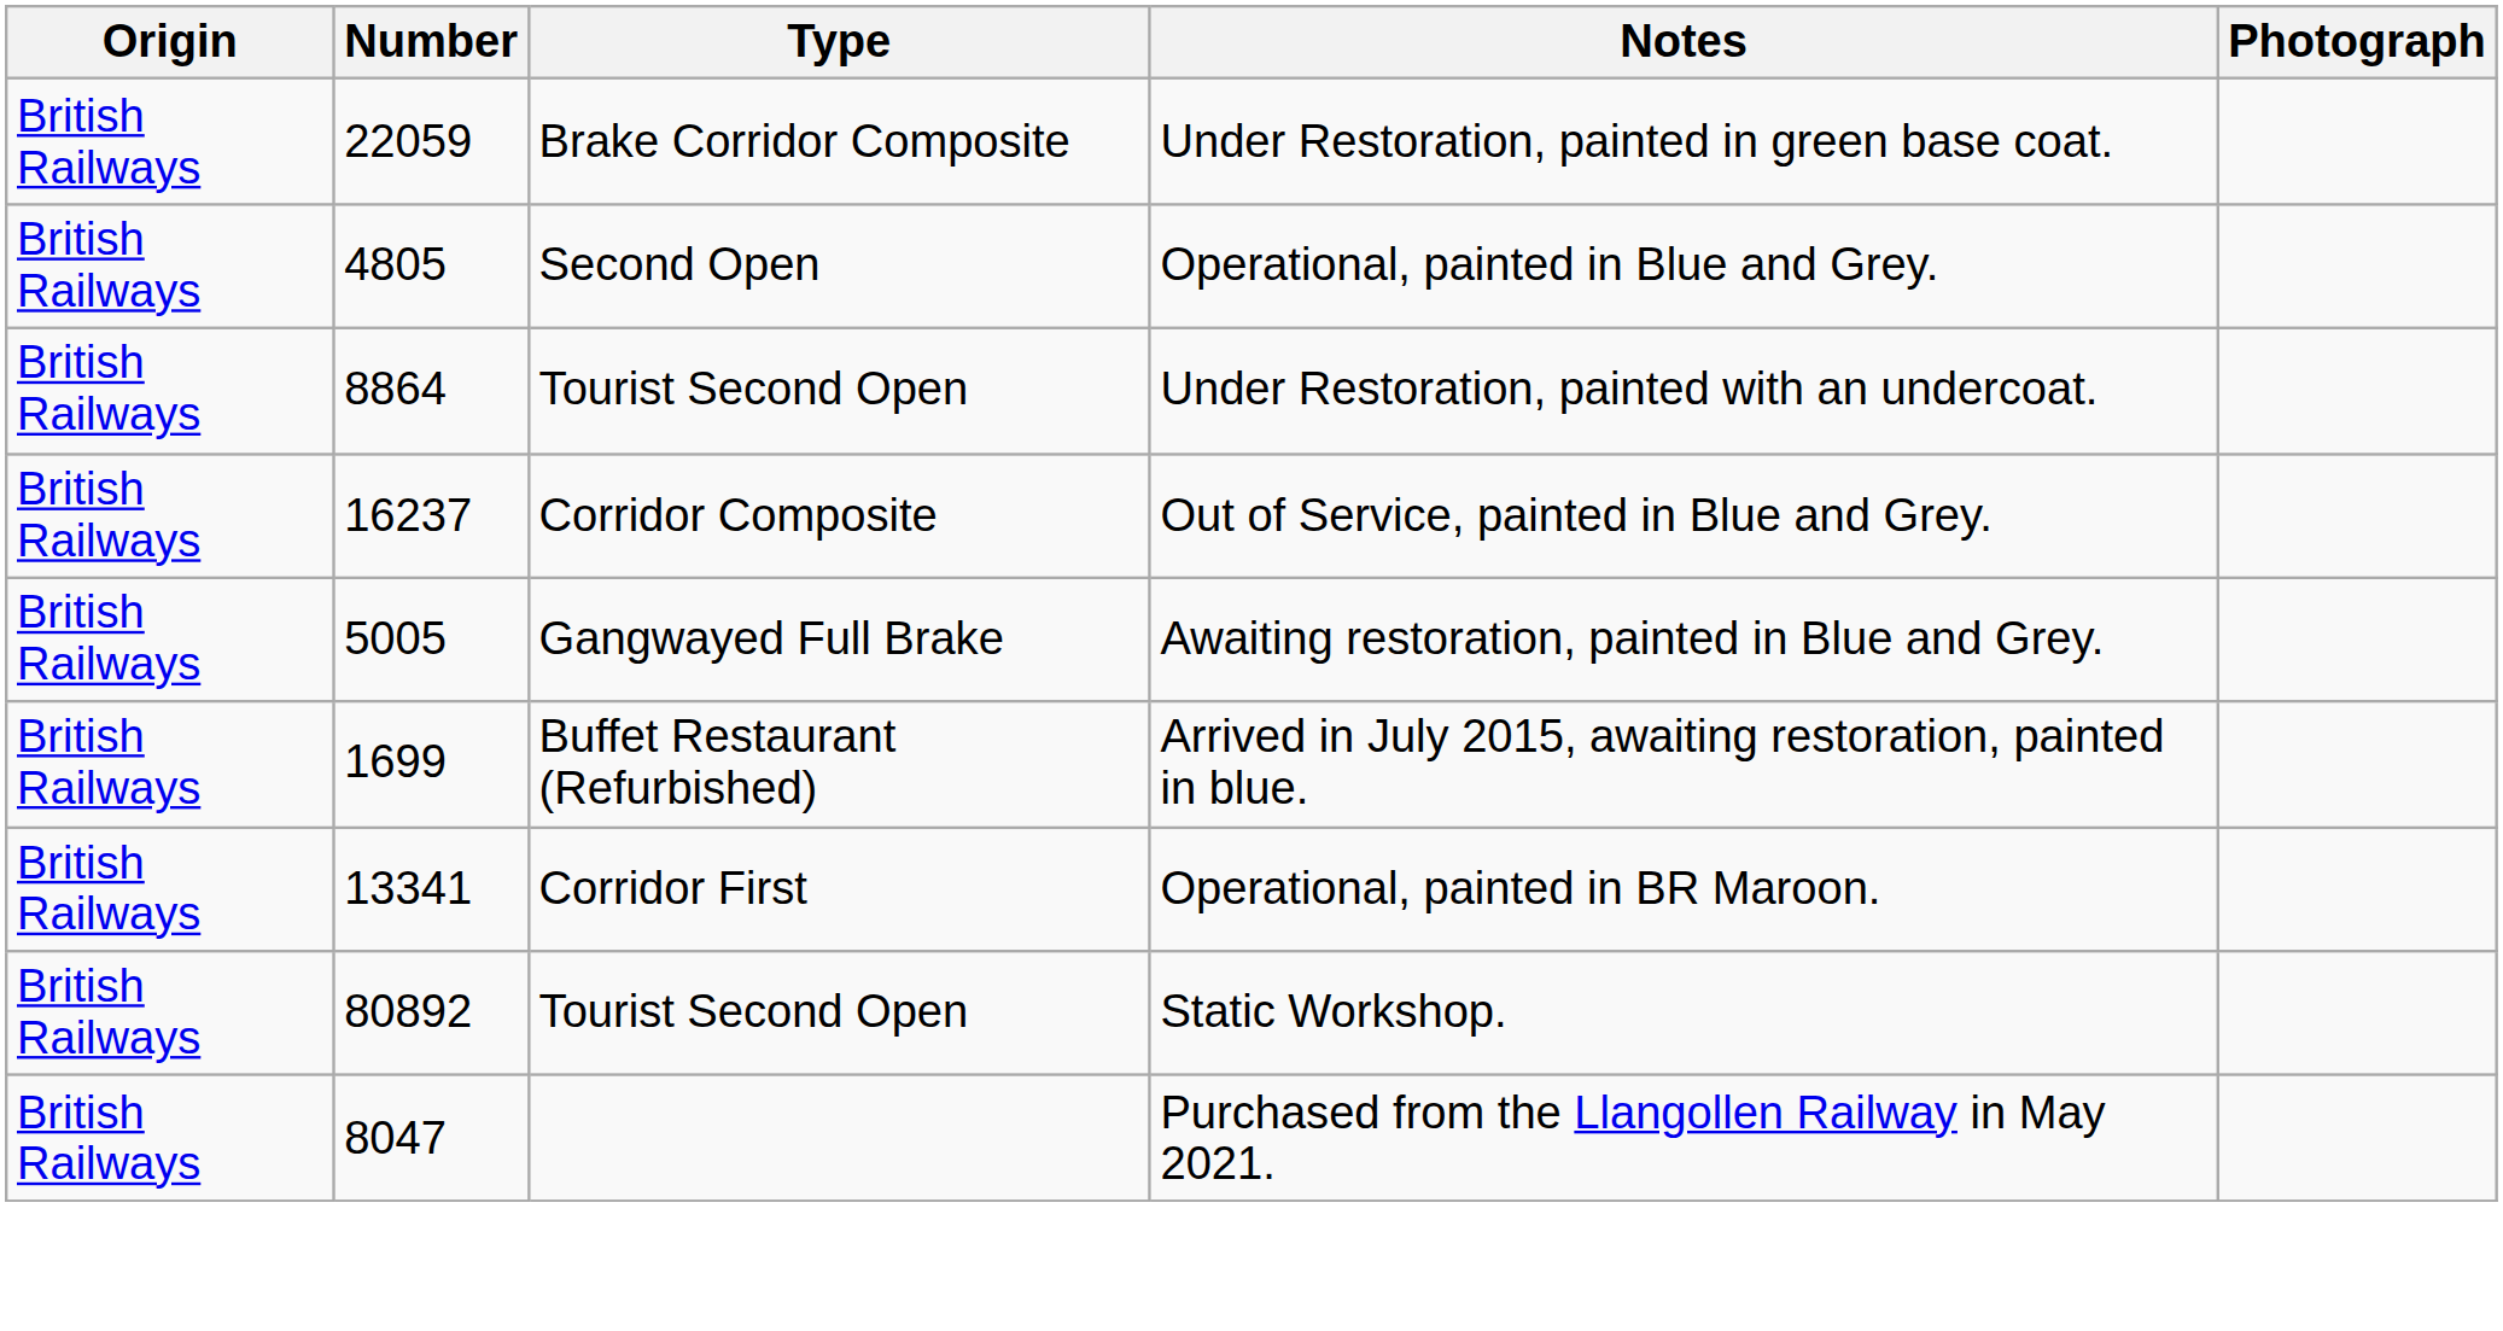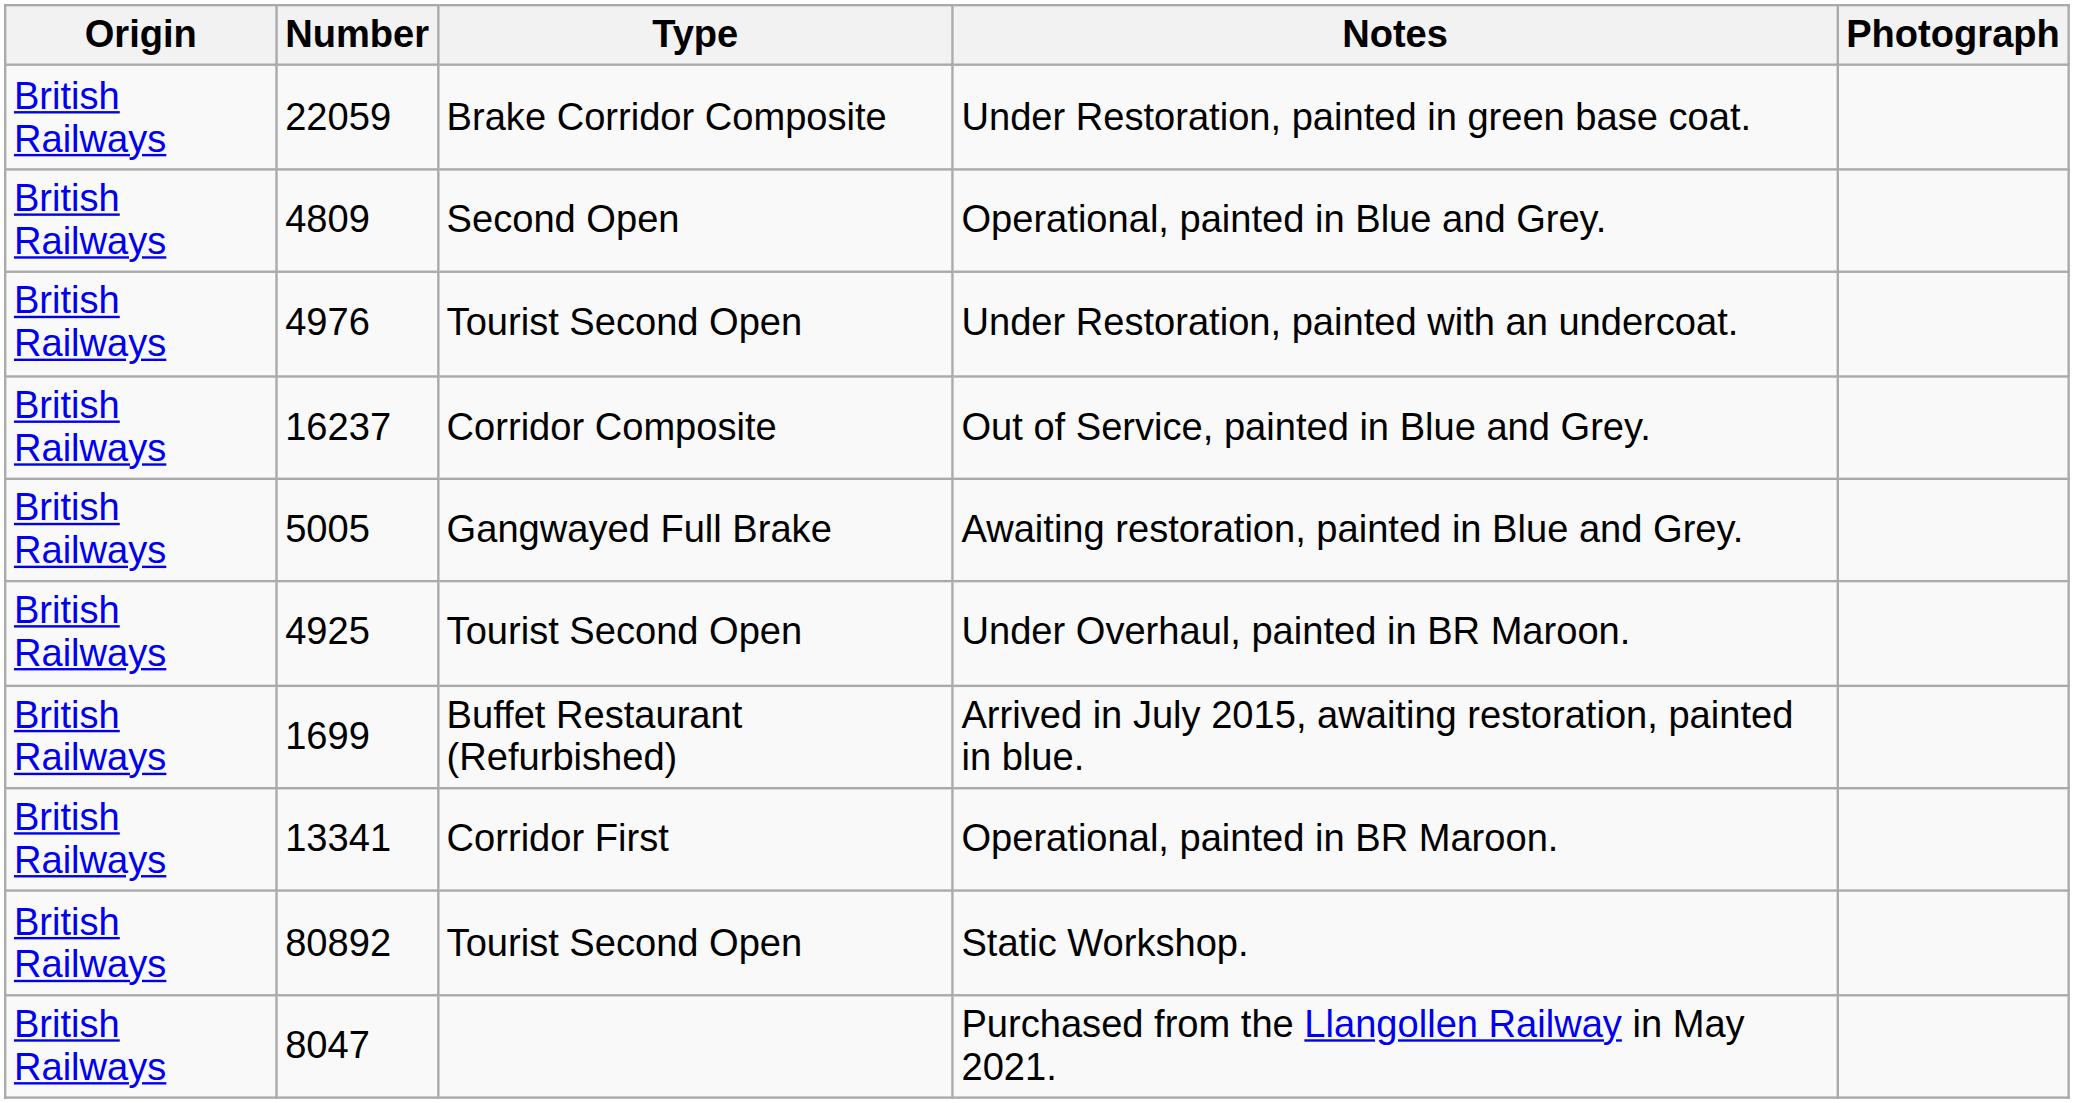Operational, painted in Blue and Grey. | Number: 4805 -> 4809
Under Restoration, painted with an undercoat. | Number: 8864 -> 4976
+ row: British Railways | 4925 | Tourist Second Open | Under Overhaul, painted in BR Maroon.
